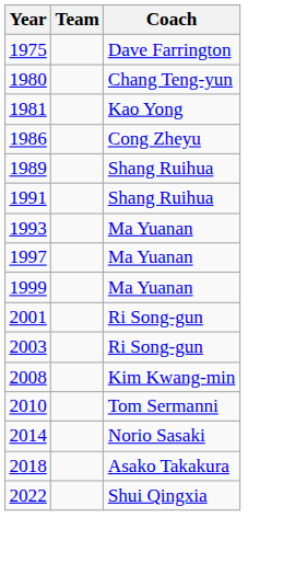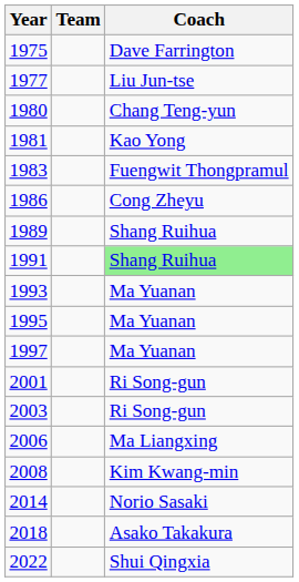+ row: 1977 | Liu Jun-tse
+ row: 1983 | Fuengwit Thongpramul
1991 | Coach: no background -> lightgreen background
+ row: 1995 | Ma Yuanan
- row: 1999 | Ma Yuanan
+ row: 2006 | Ma Liangxing
- row: 2010 | Tom Sermanni
